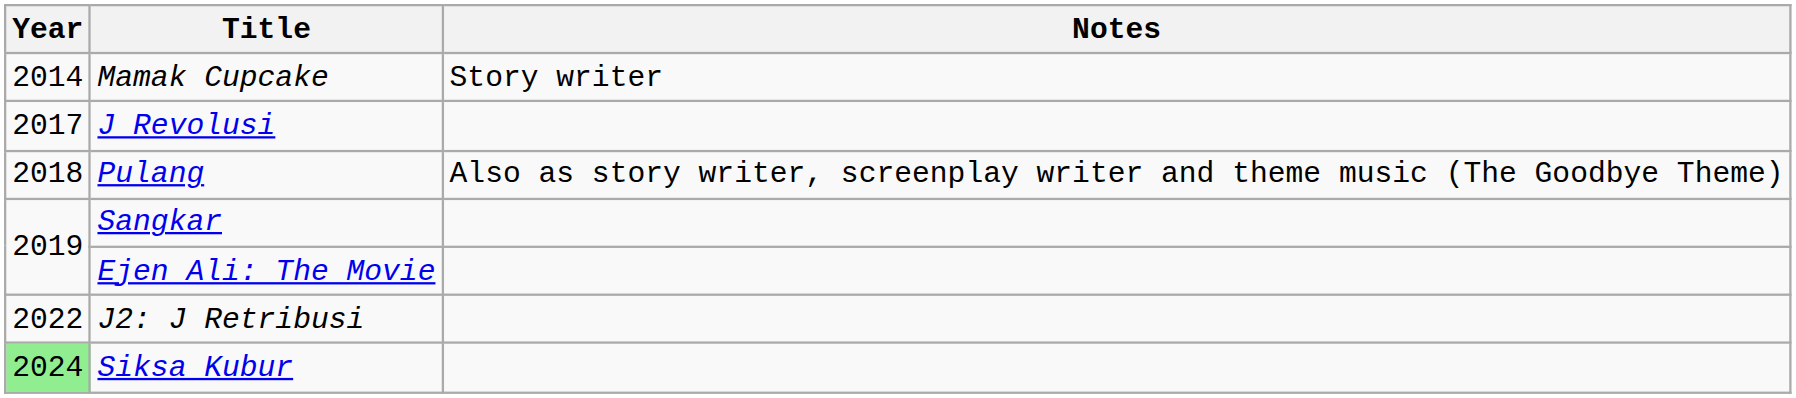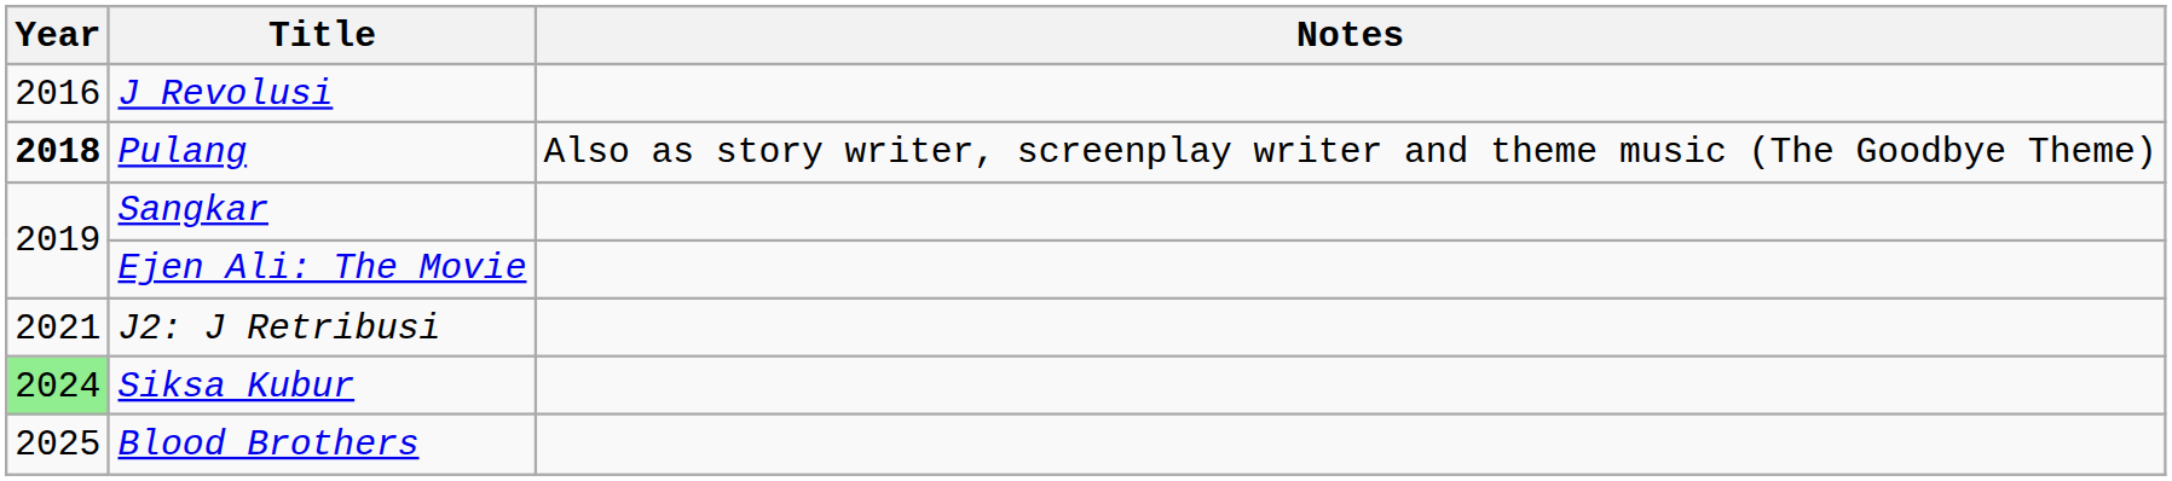- row: 2014 | Mamak Cupcake | Story writer
J Revolusi | Year: 2017 -> 2016
Pulang | Year: normal -> bold
J2: J Retribusi | Year: 2022 -> 2021
+ row: 2025 | Blood Brothers
